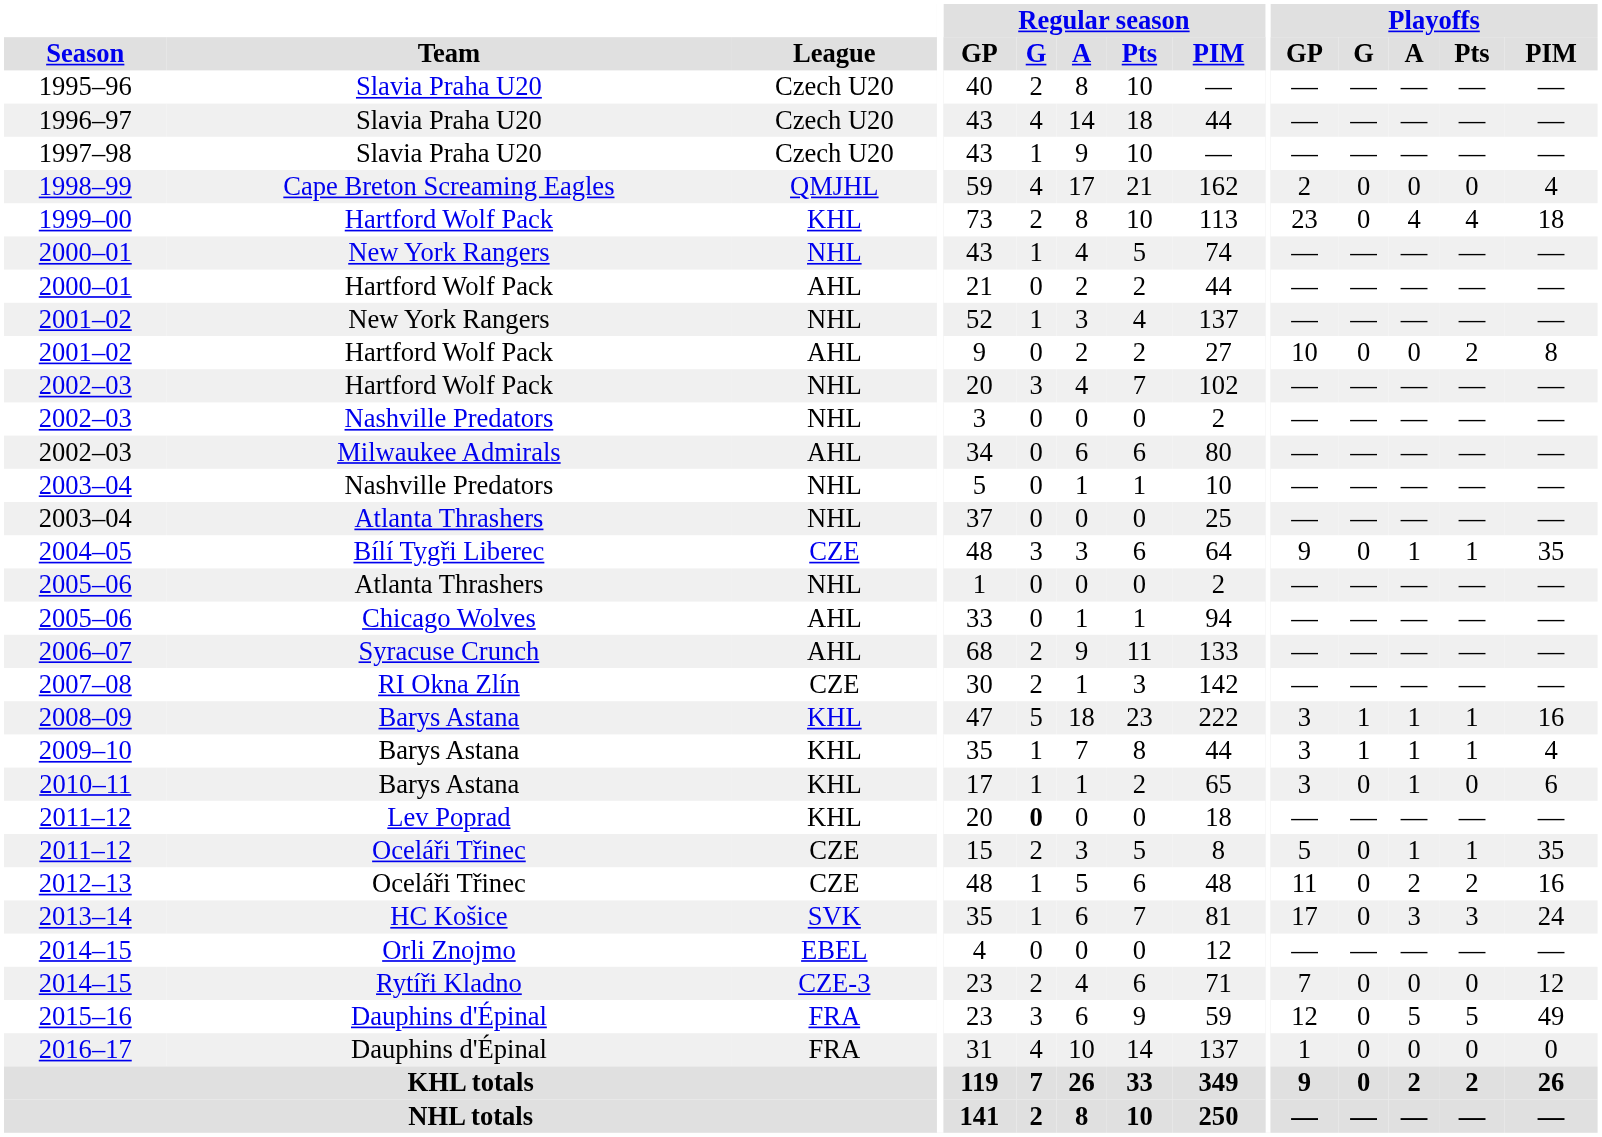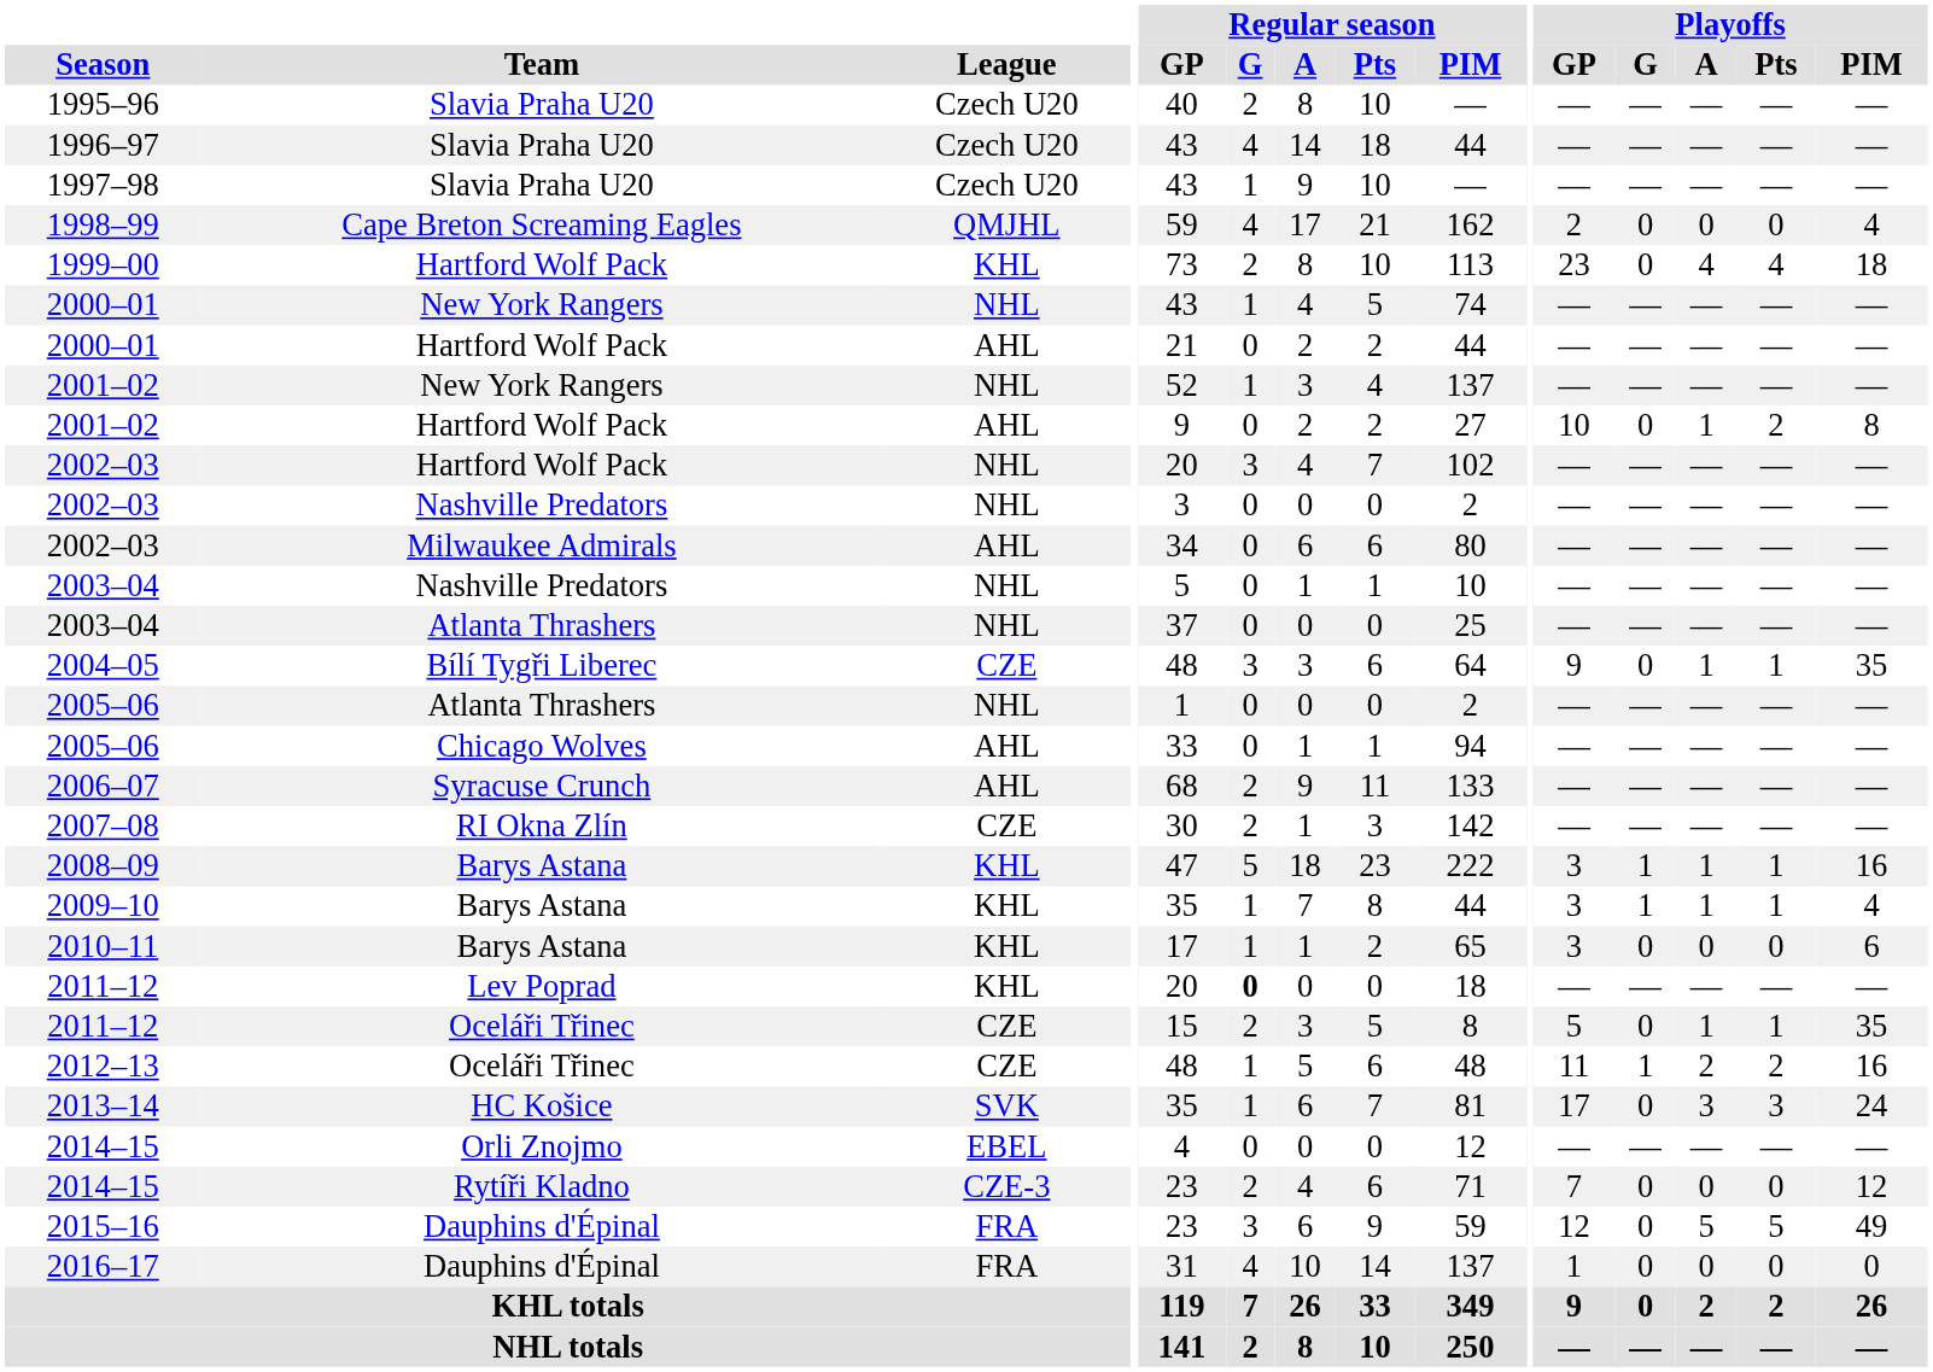2001–02 / Hartford Wolf Pack | Playoffs / A: 0 -> 1
2010–11 | Playoffs / A: 1 -> 0
2012–13 | Playoffs / G: 0 -> 1
